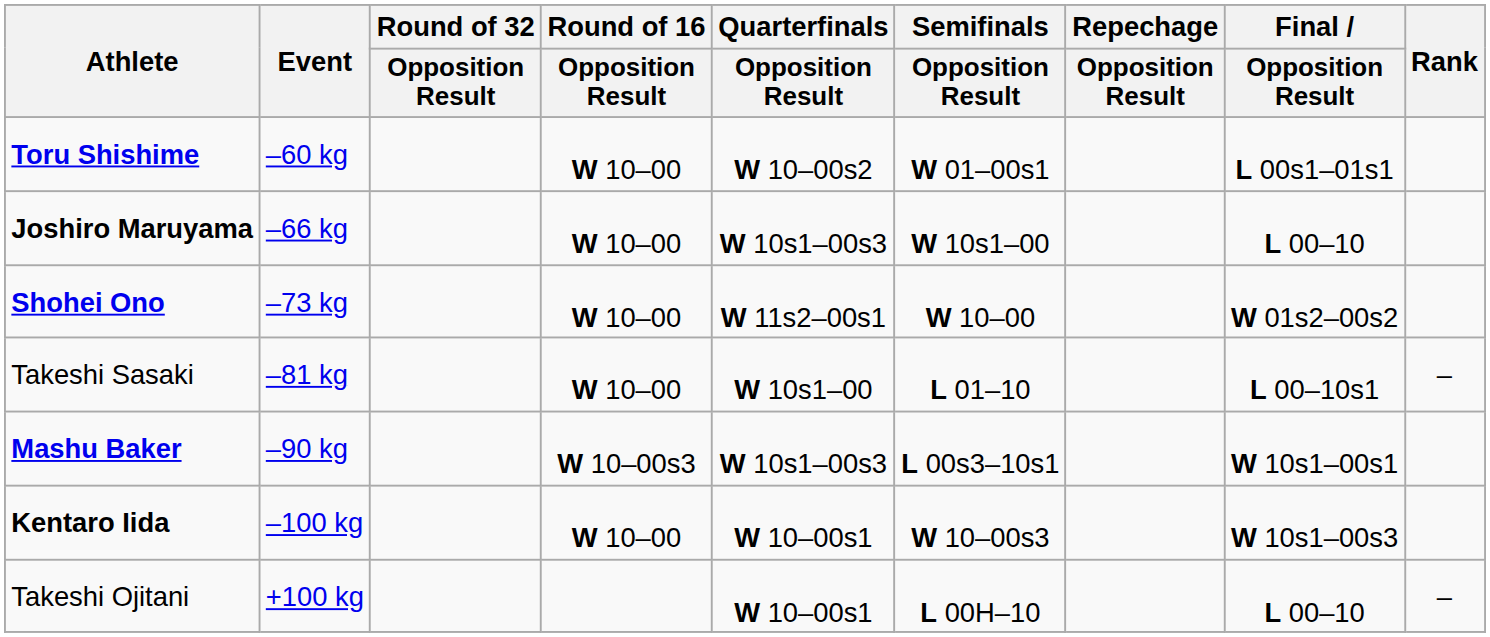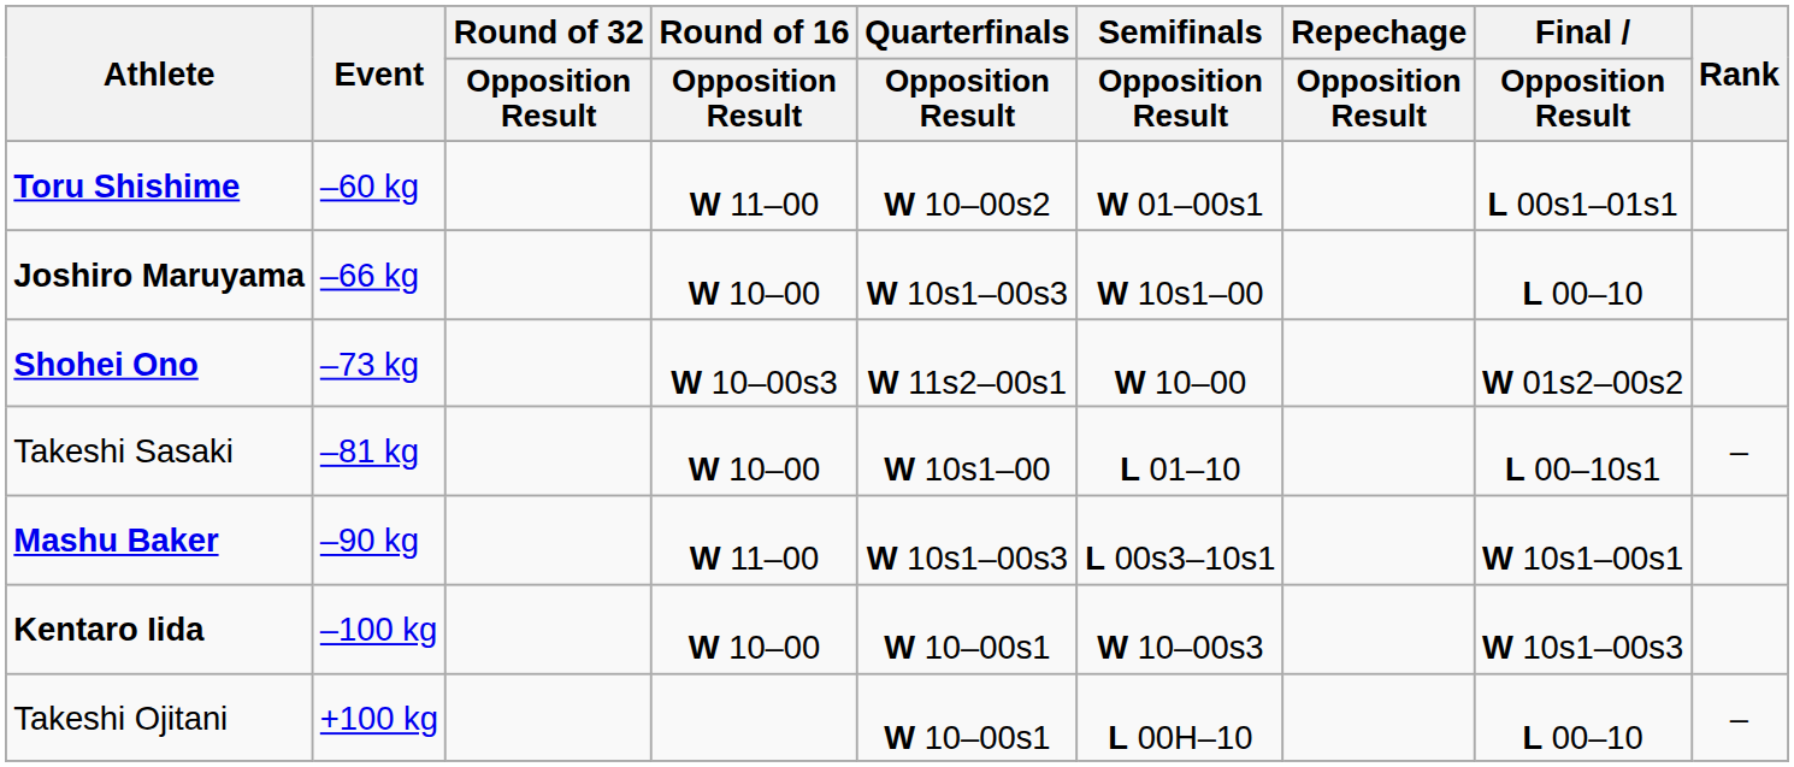Toru Shishime | Round of 16 / Opposition Result: W 10–00 -> W 11–00
Shohei Ono | Round of 16 / Opposition Result: W 10–00 -> W 10–00s3
Mashu Baker | Round of 16 / Opposition Result: W 10–00s3 -> W 11–00
